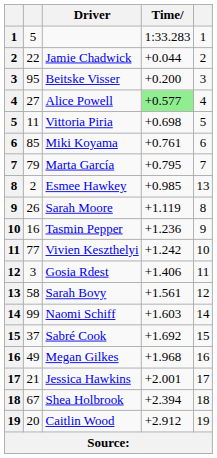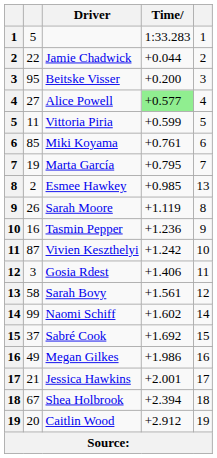Vittoria Piria | Time: +0.698 -> +0.599
Marta García | column 2: 79 -> 19
Vivien Keszthelyi | column 2: 77 -> 87
Naomi Schiff | Time: +1.603 -> +1.602
Megan Gilkes | Time: +1.968 -> +1.986
